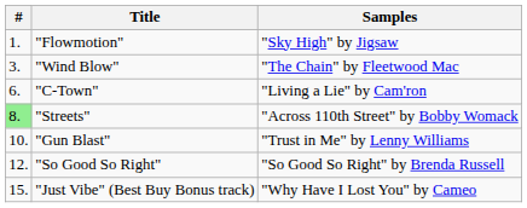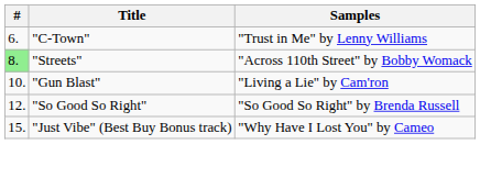- row: 1. | "Flowmotion" | "Sky High" by Jigsaw
- row: 3. | "Wind Blow" | "The Chain" by Fleetwood Mac
"C-Town" | Samples: "Living a Lie" by Cam'ron -> "Trust in Me" by Lenny Williams
"Gun Blast" | Samples: "Trust in Me" by Lenny Williams -> "Living a Lie" by Cam'ron
